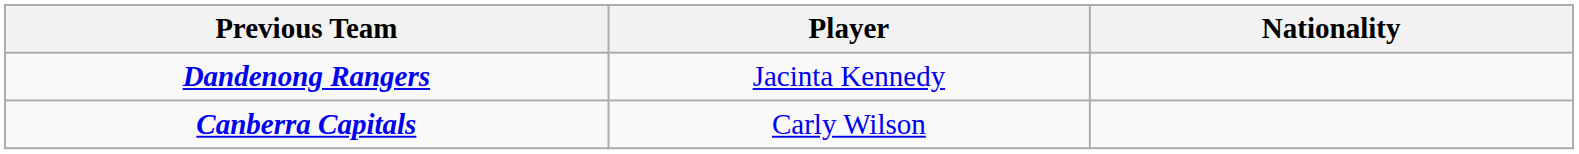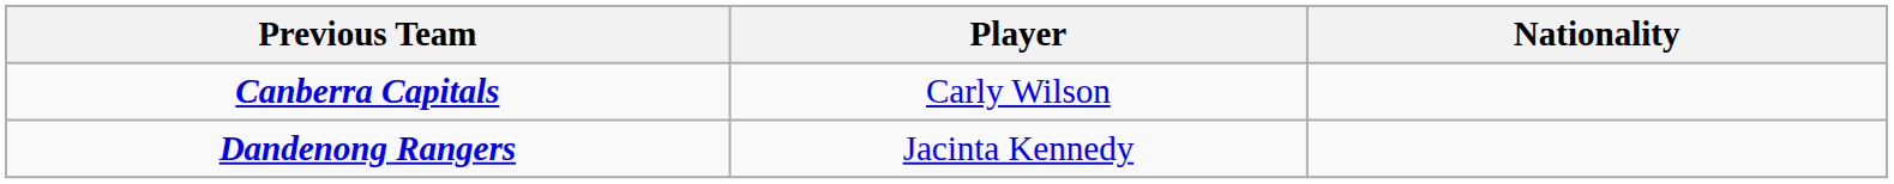rows swapped: Canberra Capitals <-> Dandenong Rangers
